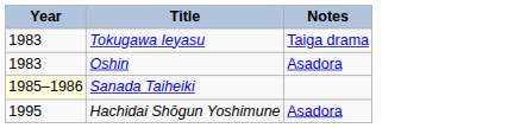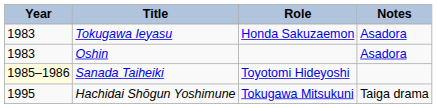+ column: Role | Honda Sakuzaemon | Toyotomi Hideyoshi | Tokugawa Mitsukuni
Tokugawa Ieyasu | Notes: Taiga drama -> Asadora
Hachidai Shōgun Yoshimune | Notes: Asadora -> Taiga drama
